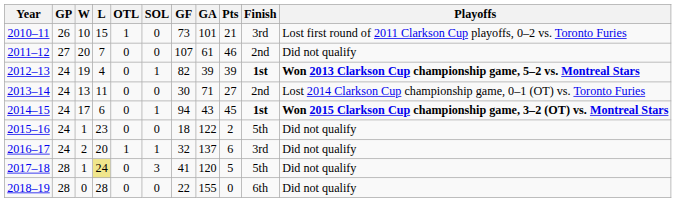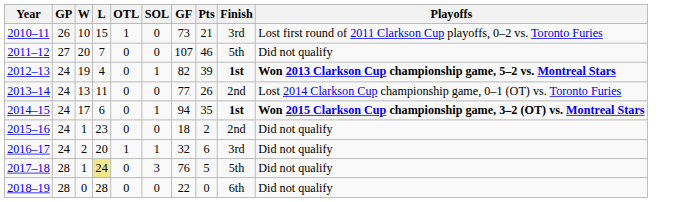- column: GA | 101 | 61 | 39 | 71 | 43 | 122 | 137 | 120 | 155
2011–12 | Finish: 2nd -> 5th
2013–14 | GF: 30 -> 77
2013–14 | Pts: 27 -> 26
2014–15 | Pts: 45 -> 35
2015–16 | Finish: 5th -> 2nd
2017–18 | GF: 41 -> 76
